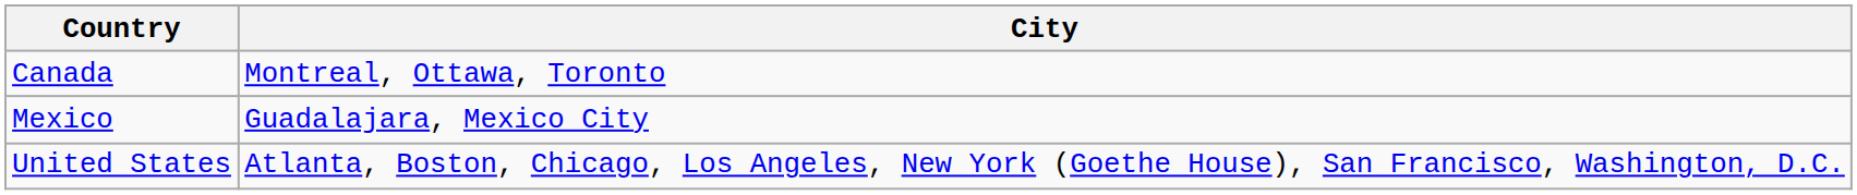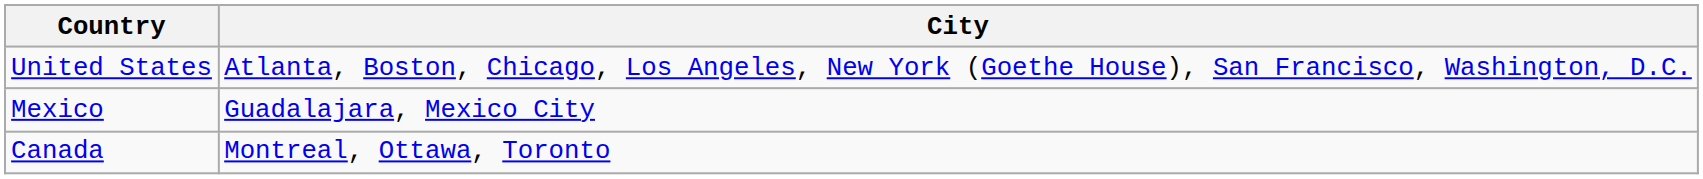rows swapped: Canada <-> United States
